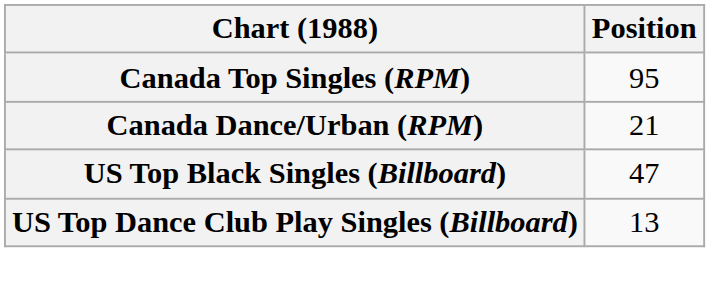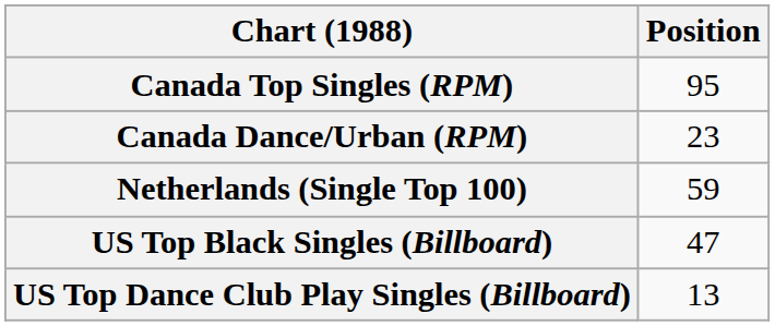Canada Dance/Urban (RPM) | Position: 21 -> 23
+ row: Netherlands (Single Top 100) | 59
